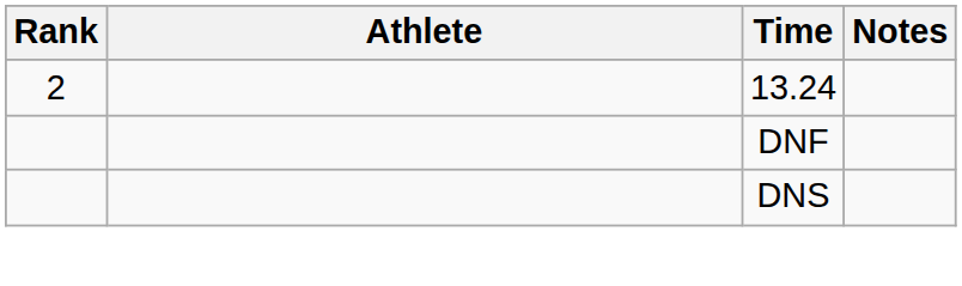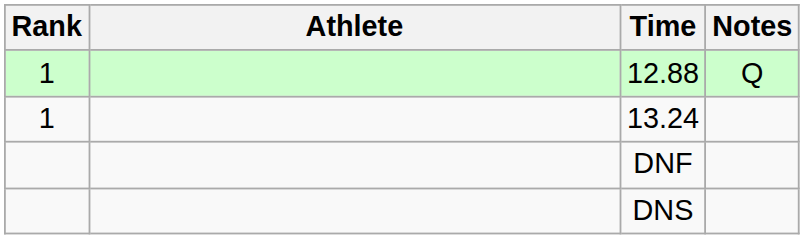+ row: 1 | 12.88 | Q
13.24 | Rank: 2 -> 1
